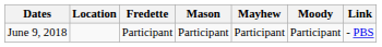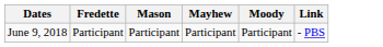- column: Location
